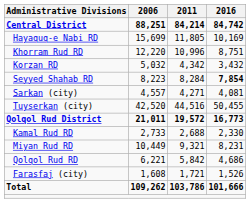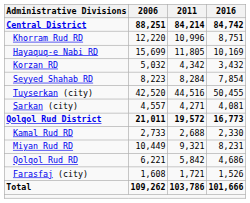rows swapped: Hayaquq-e Nabi RD <-> Khorram Rud RD
Seyyed Shahab RD | 2016: bold -> normal
rows swapped: Sarkan (city) <-> Tuyserkan (city)
